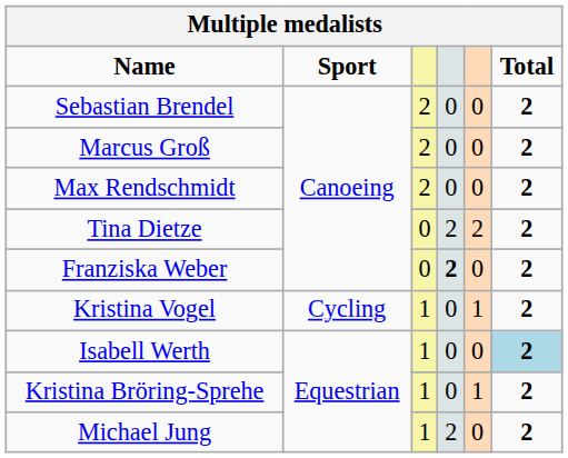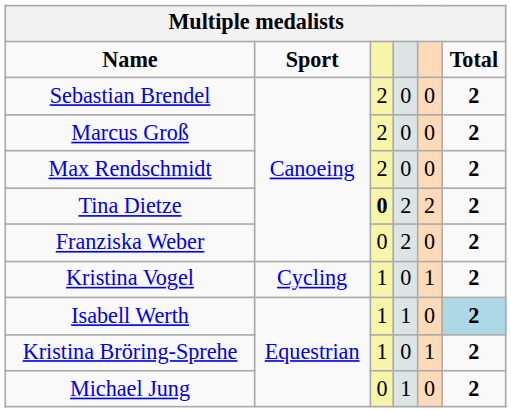Tina Dietze | column 3: normal -> bold
Franziska Weber | column 4: bold -> normal
Isabell Werth | column 4: 0 -> 1
Michael Jung | column 3: 1 -> 0
Michael Jung | column 4: 2 -> 1
